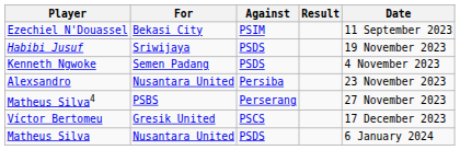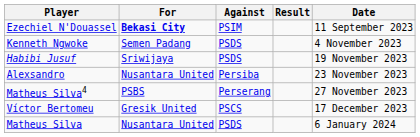Ezechiel N'Douassel | For: normal -> bold
rows swapped: Kenneth Ngwoke <-> Habibi Jusuf
